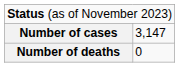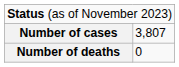Number of cases | column 2: 3,147 -> 3,807
